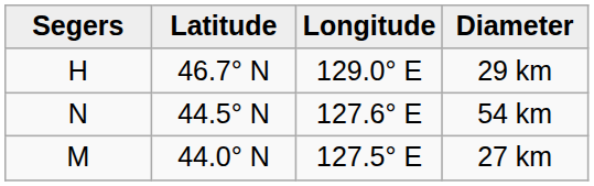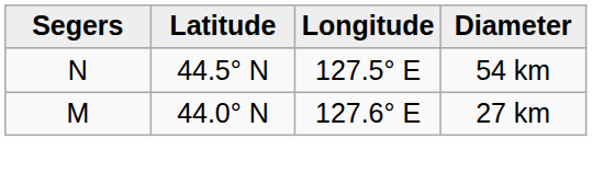- row: H | 46.7° N | 129.0° E | 29 km
54 km | Longitude: 127.6° E -> 127.5° E
27 km | Longitude: 127.5° E -> 127.6° E
